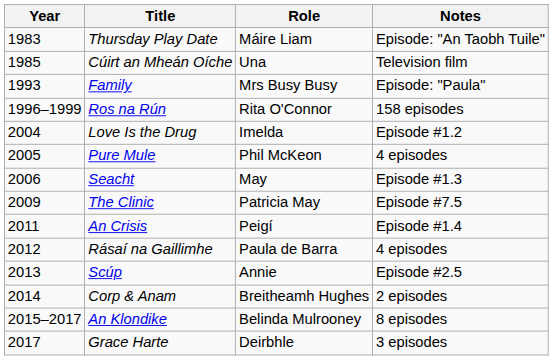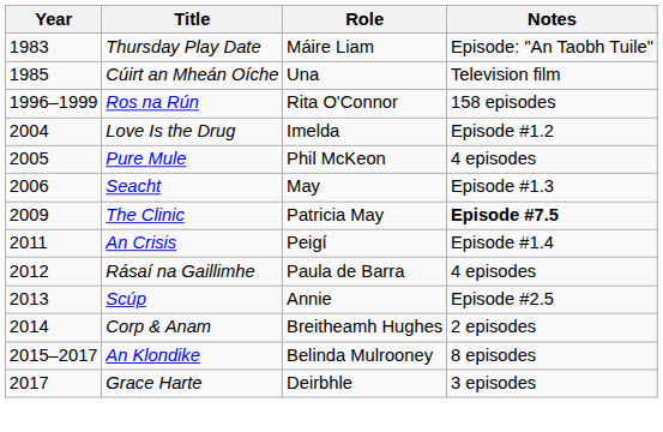- row: 1993 | Family | Mrs Busy Busy | Episode: "Paula"
The Clinic | Notes: normal -> bold
